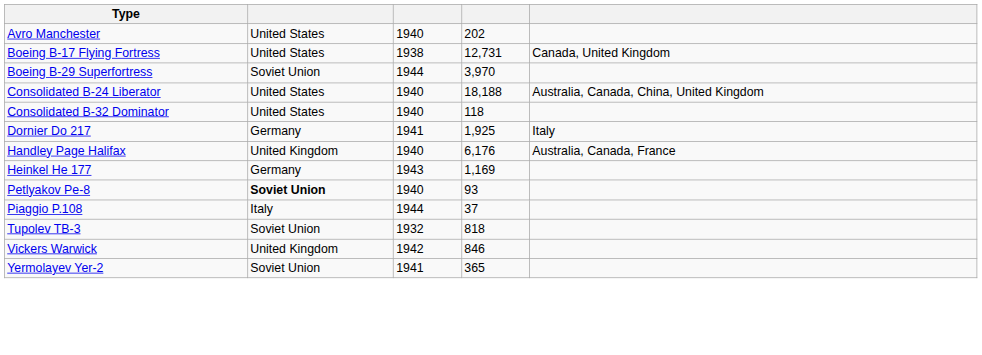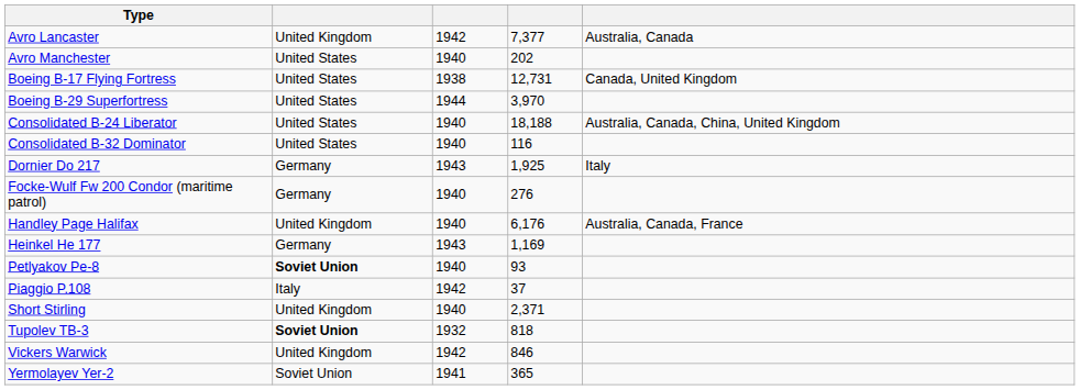+ row: Avro Lancaster | United Kingdom | 1942 | 7,377 | Australia, Canada
Boeing B-29 Superfortress | column 2: Soviet Union -> United States
Consolidated B-32 Dominator | column 4: 118 -> 116
Dornier Do 217 | column 3: 1941 -> 1943
+ row: Focke-Wulf Fw 200 Condor (maritime patrol) | Germany | 1940 | 276
Piaggio P.108 | column 3: 1944 -> 1942
+ row: Short Stirling | United Kingdom | 1940 | 2,371
Tupolev TB-3 | column 2: normal -> bold
